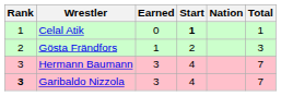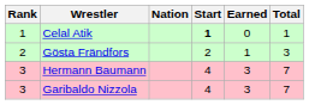columns swapped: Nation <-> Earned
Garibaldo Nizzola | Rank: bold -> normal
